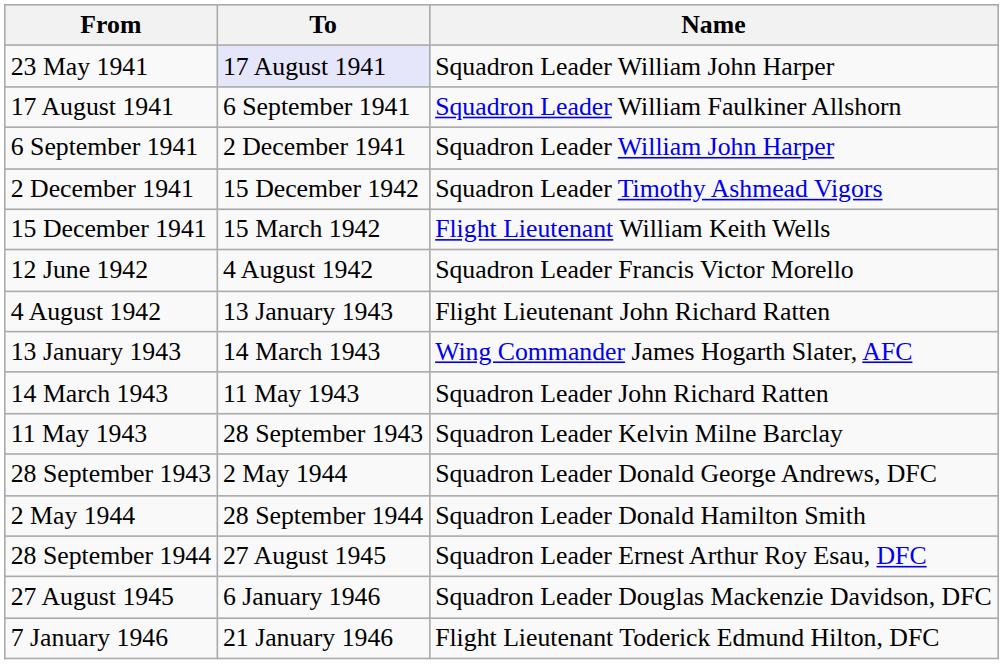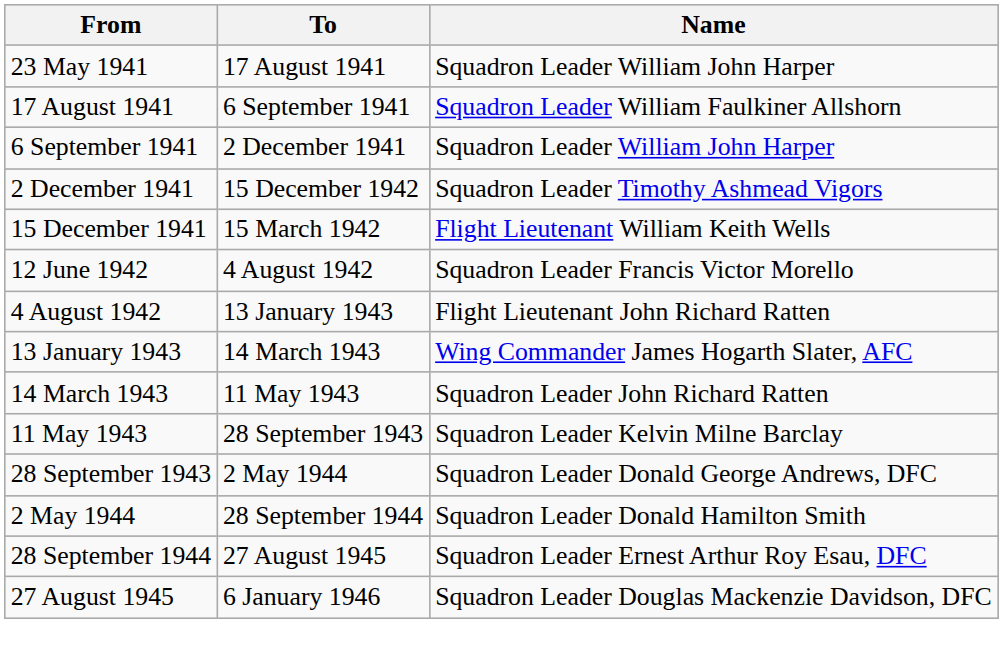23 May 1941 | To: lavender background -> no background
- row: 7 January 1946 | 21 January 1946 | Flight Lieutenant Toderick Edmund Hilton, DFC
